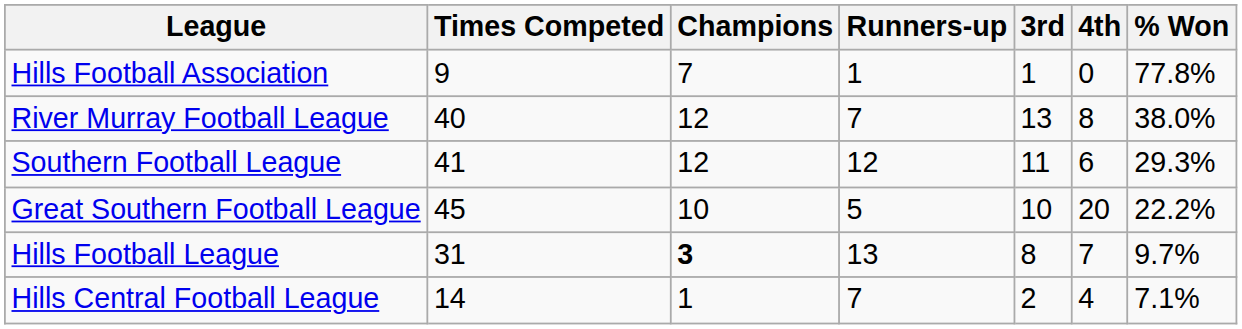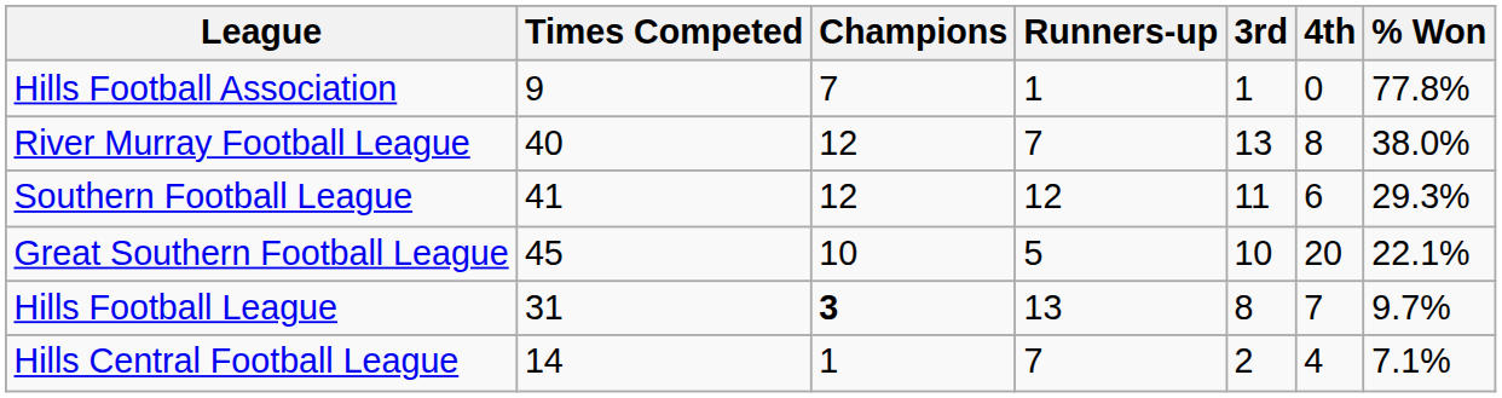Great Southern Football League | % Won: 22.2% -> 22.1%
